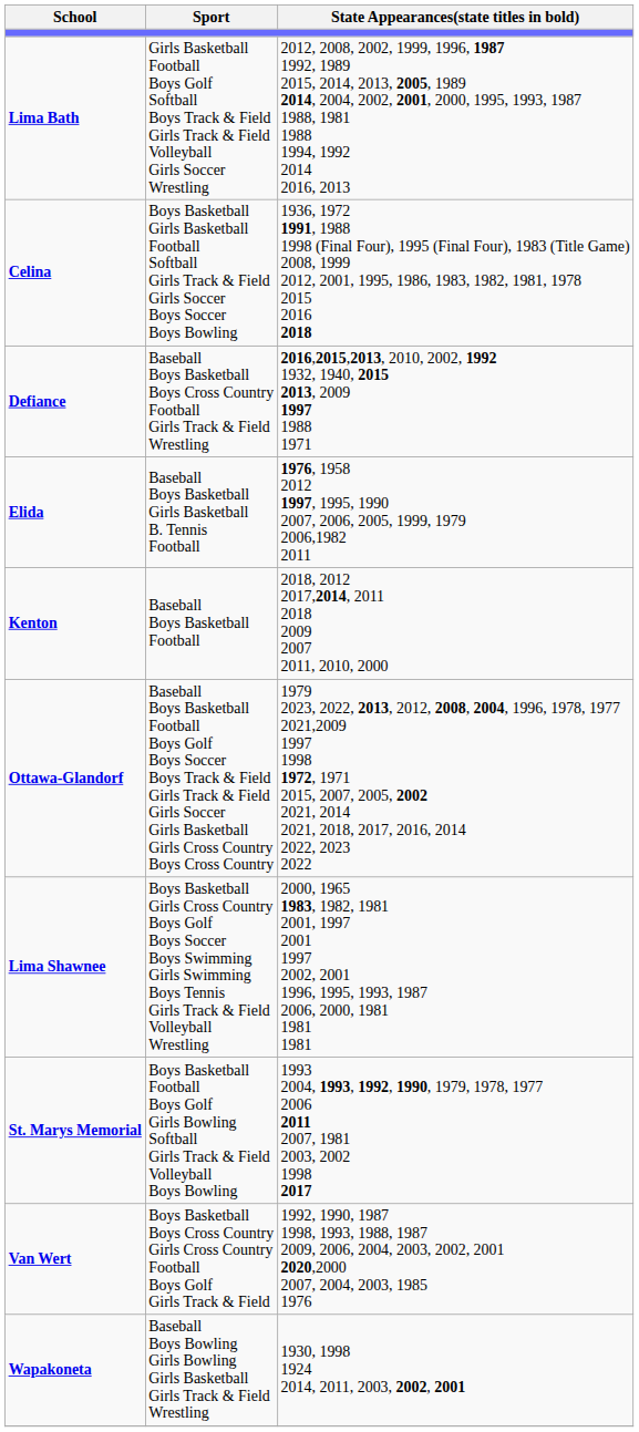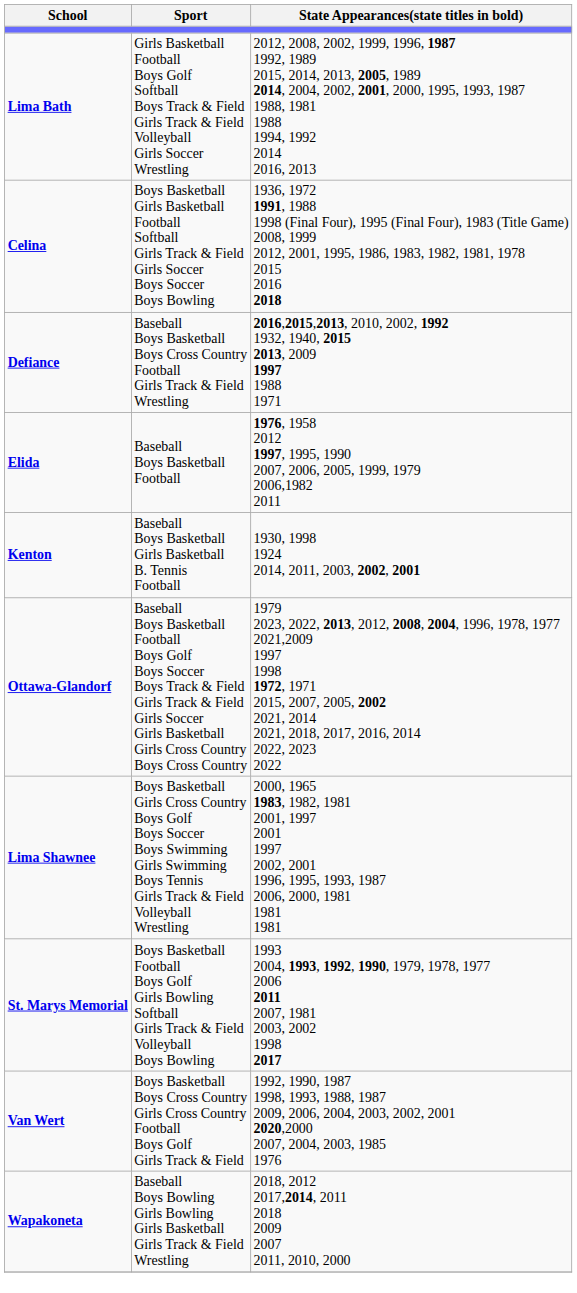Elida | Sport: Baseball Boys Basketball Girls Basketball B. Tennis Football -> Baseball Boys Basketball Football
Kenton | Sport: Baseball Boys Basketball Football -> Baseball Boys Basketball Girls Basketball B. Tennis Football
Kenton | State Appearances(state titles in bold): 2018, 2012 2017,2014, 2011 2018 2009 2007 2011, 2010, 2000 -> 1930, 1998 1924 2014, 2011, 2003, 2002, 2001
Wapakoneta | State Appearances(state titles in bold): 1930, 1998 1924 2014, 2011, 2003, 2002, 2001 -> 2018, 2012 2017,2014, 2011 2018 2009 2007 2011, 2010, 2000
